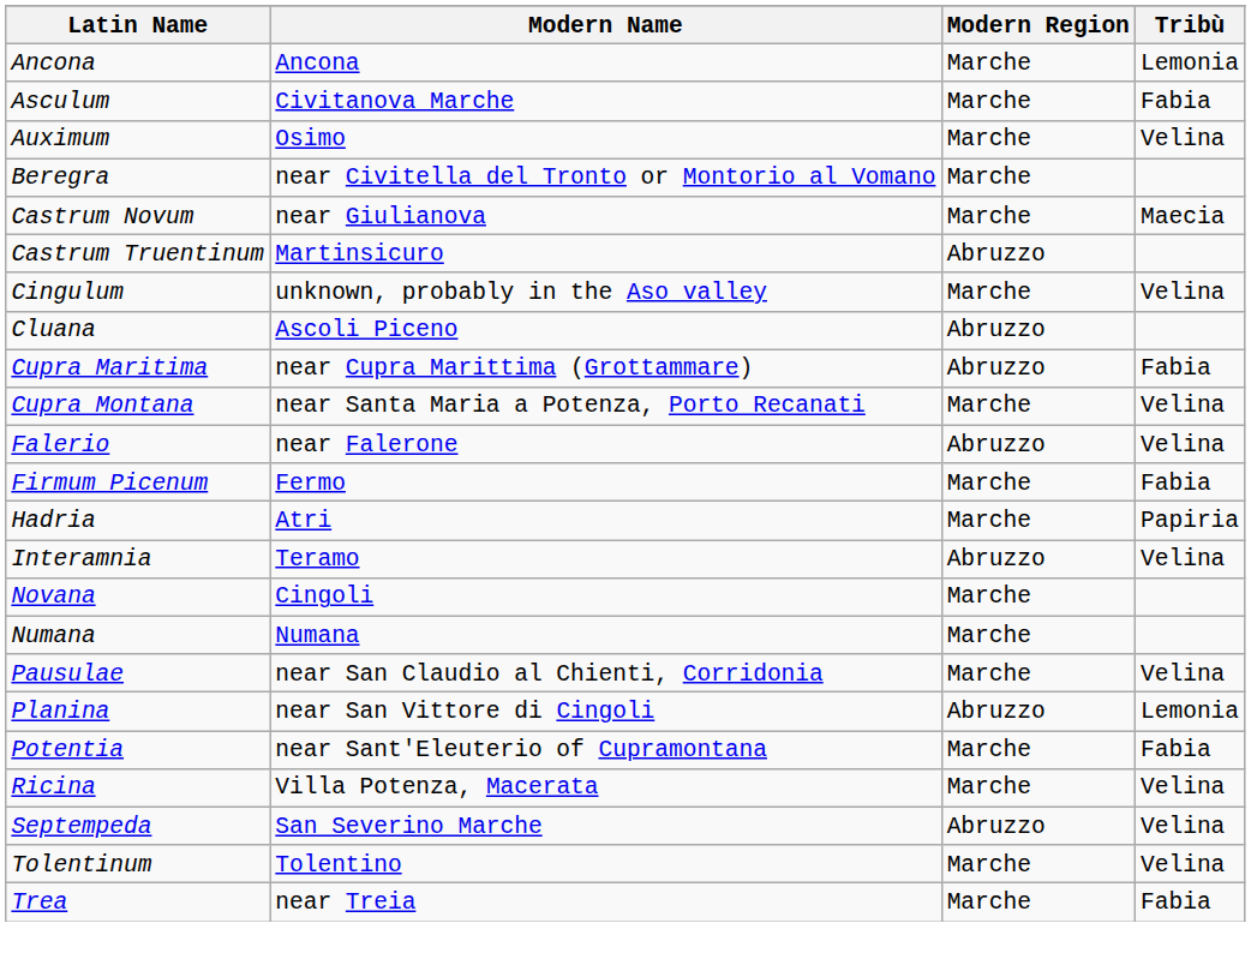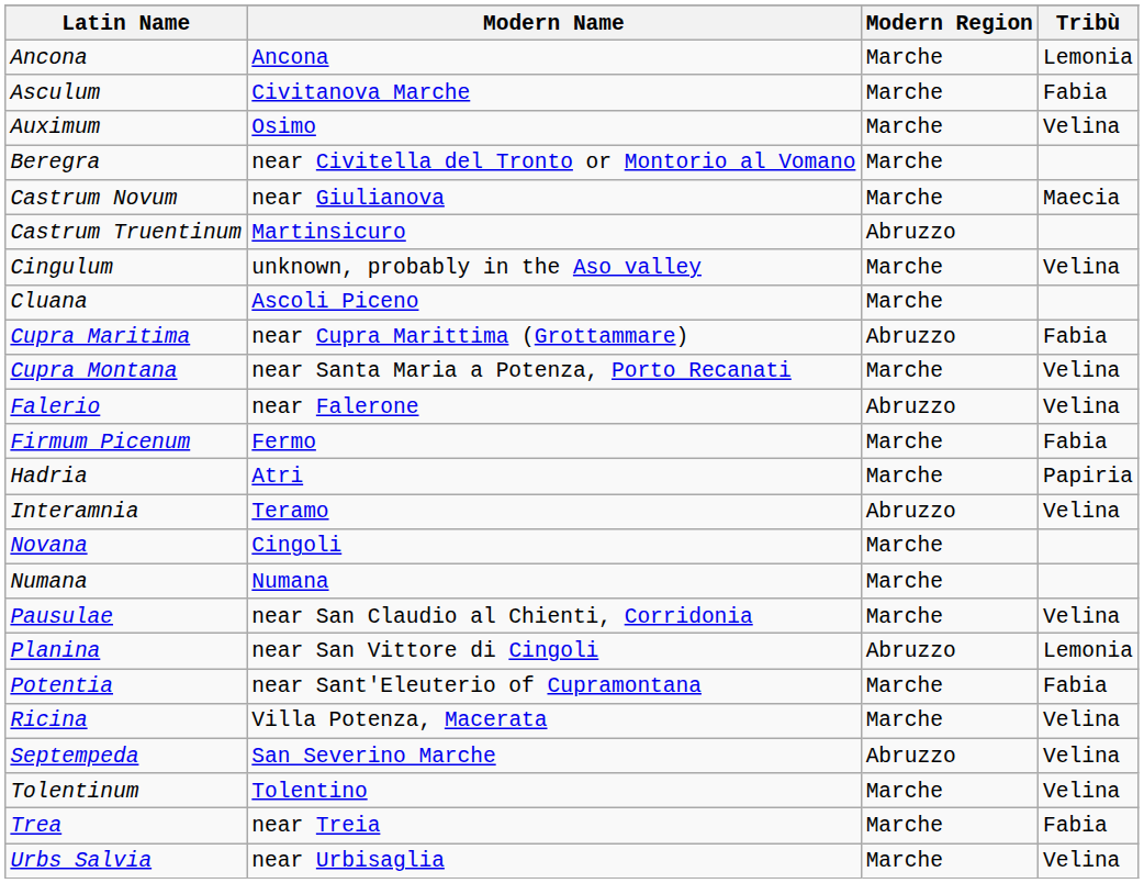Cluana | Modern Region: Abruzzo -> Marche
+ row: Urbs Salvia | near Urbisaglia | Marche | Velina
